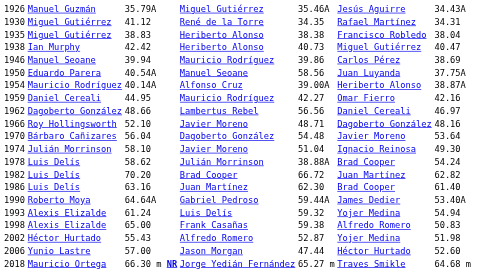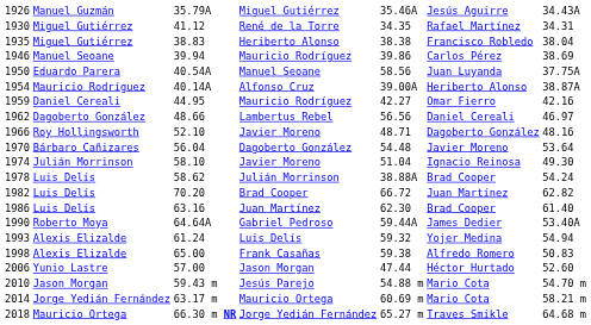- row: 1938 | Ian Murphy | 42.42 | Heriberto Alonso | 40.73 | Miguel Gutiérrez | 40.47
- row: 2002 | Héctor Hurtado | 55.43 | Alfredo Romero | 52.87 | Yojer Medina | 51.98
+ row: 2010 | Jason Morgan | 59.43 m | Jesús Parejo | 54.88 m | Mario Cota | 54.70 m
+ row: 2014 | Jorge Yedián Fernández | 63.17 m | Mauricio Ortega | 60.69 m | Mario Cota | 58.21 m
